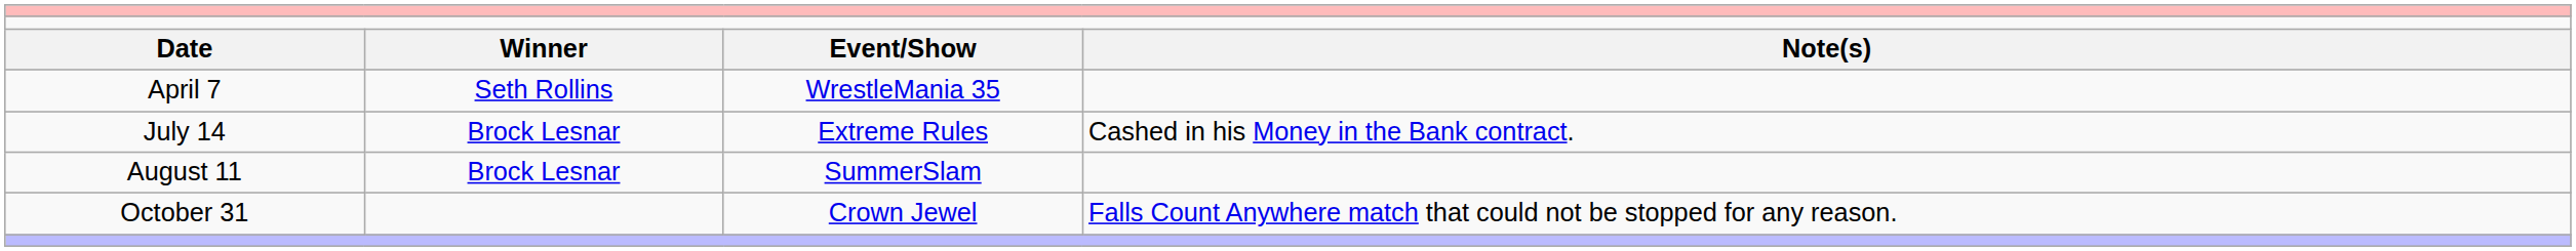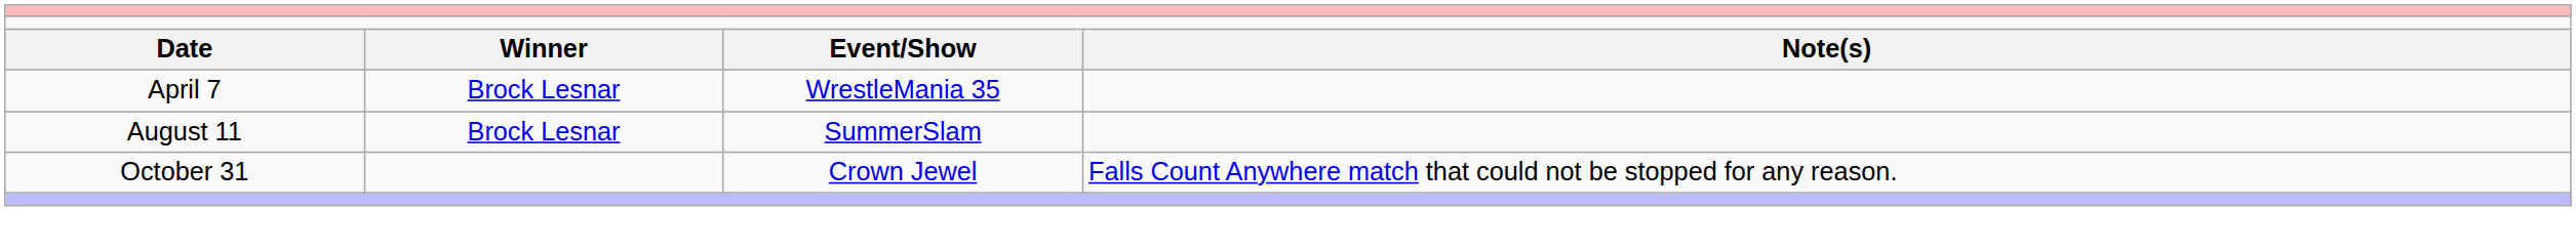April 7 | column 2: Seth Rollins -> Brock Lesnar
- row: July 14 | Brock Lesnar | Extreme Rules | Cashed in his Money in the Bank contract.
